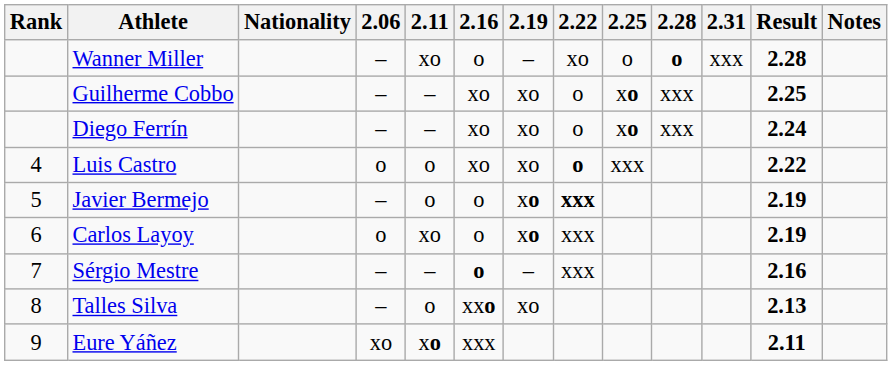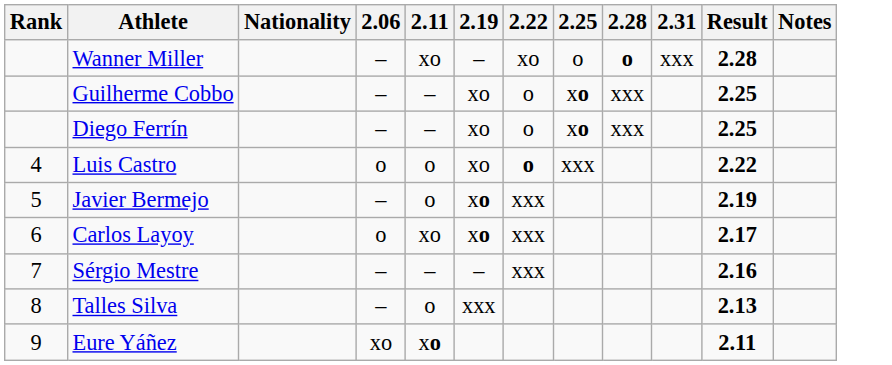- column: 2.16 | o | xo | xo | xo | o | o | o | xxo | xxx
Diego Ferrín | Result: 2.24 -> 2.25
Javier Bermejo | 2.22: bold -> normal
Carlos Layoy | Result: 2.19 -> 2.17
Talles Silva | 2.19: xo -> xxx
